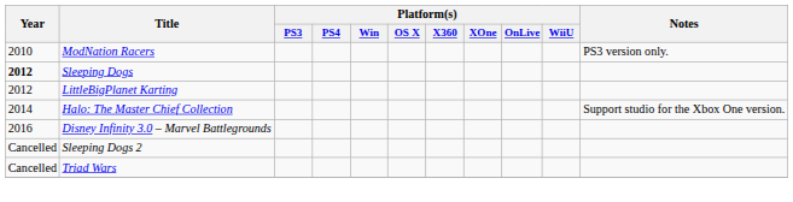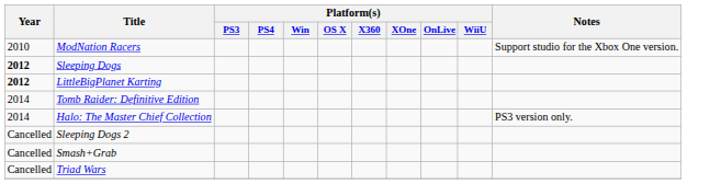ModNation Racers | Notes: PS3 version only. -> Support studio for the Xbox One version.
LittleBigPlanet Karting | Year: normal -> bold
+ row: 2014 | Tomb Raider: Definitive Edition
Halo: The Master Chief Collection | Notes: Support studio for the Xbox One version. -> PS3 version only.
- row: 2016 | Disney Infinity 3.0 – Marvel Battlegrounds
+ row: Cancelled | Smash+Grab
